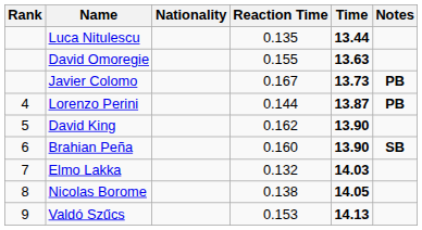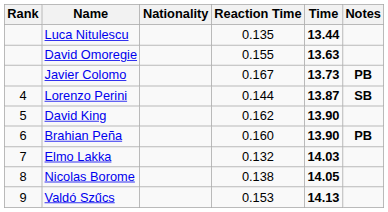Lorenzo Perini | Notes: PB -> SB
Brahian Peña | Notes: SB -> PB
